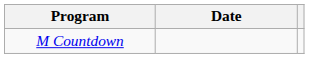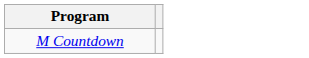- column: Date
